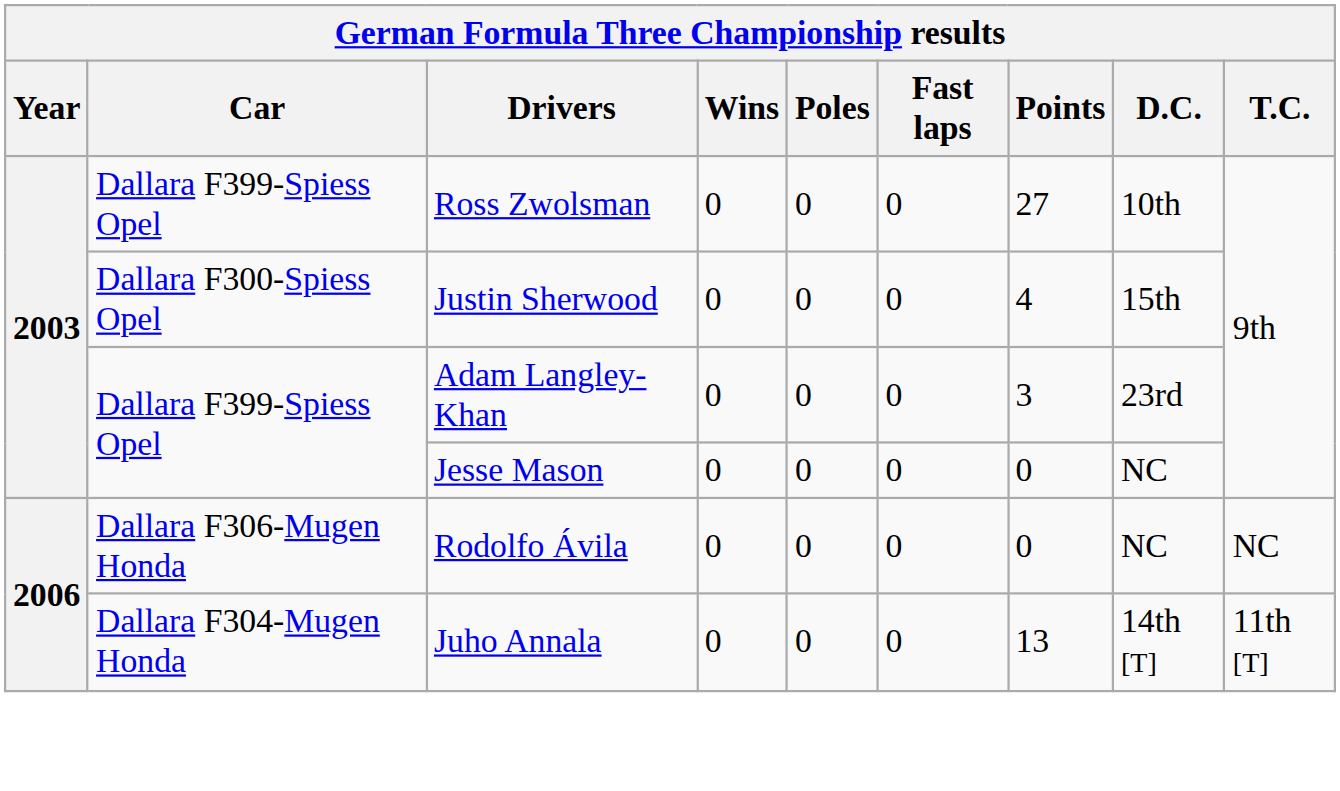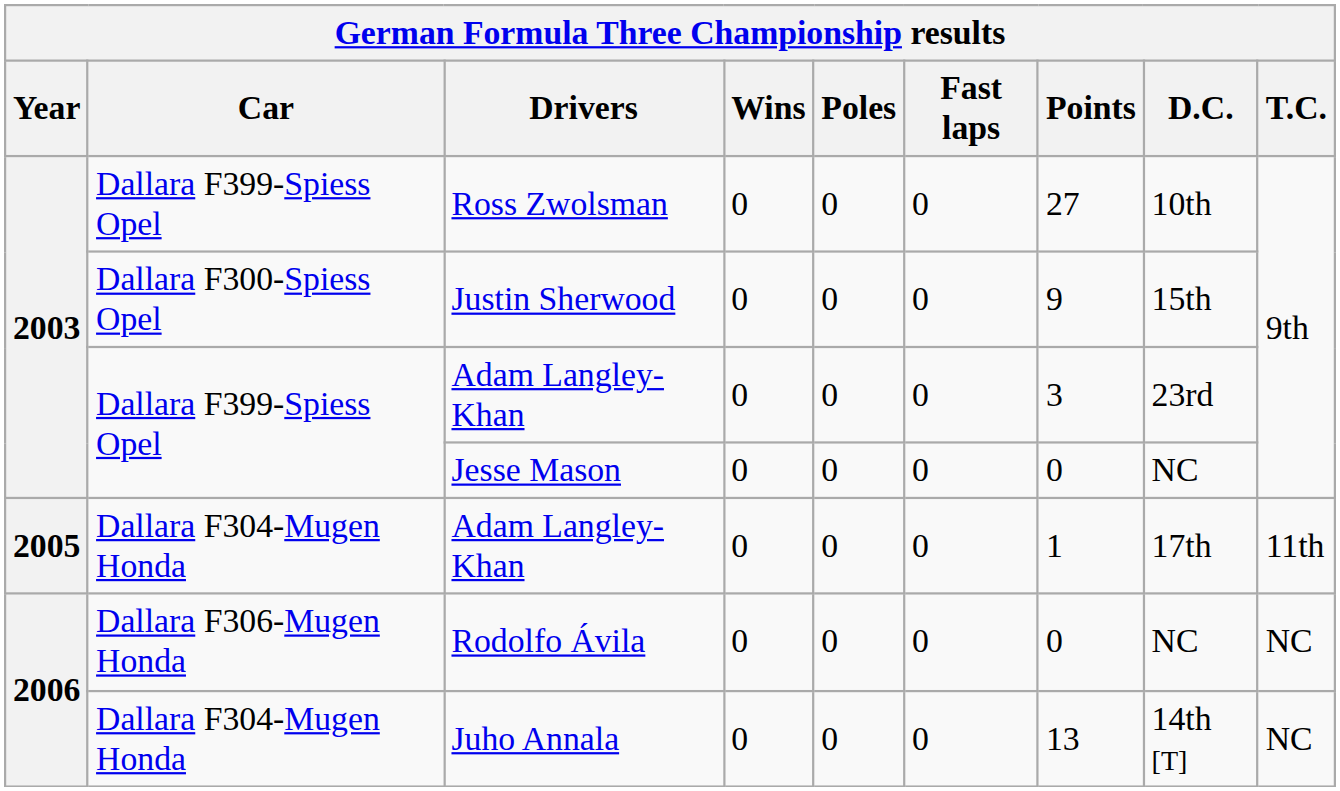Justin Sherwood | Points: 4 -> 9
+ row: 2005 | Dallara F304-Mugen Honda | Adam Langley-Khan | 0 | 0 | 0 | 1 | 17th | 11th
Juho Annala | T.C.: 11th [T] -> NC
